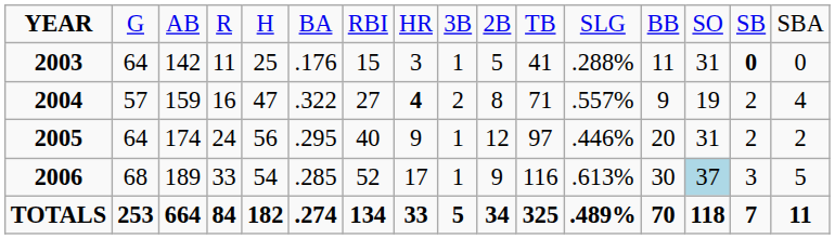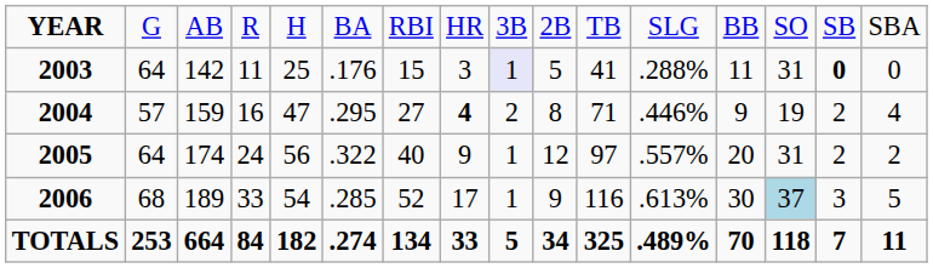2003 | column 9: no background -> lavender background
2004 | column 6: .322 -> .295
2004 | column 12: .557% -> .446%
2005 | column 6: .295 -> .322
2005 | column 12: .446% -> .557%
